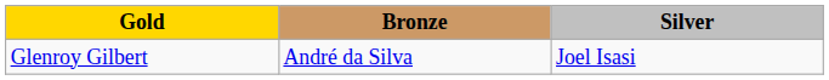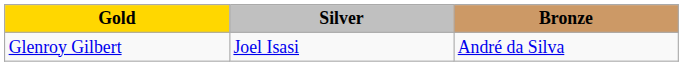columns swapped: Silver <-> Bronze
